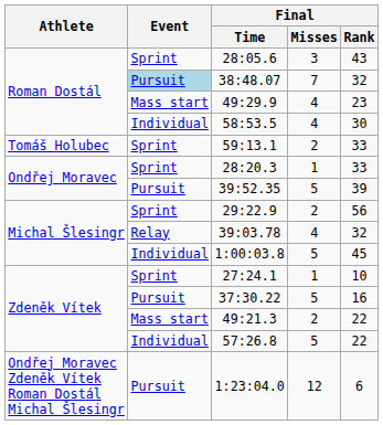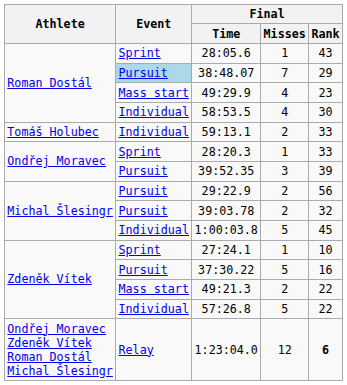28:05.6 | Final / Misses: 3 -> 1
38:48.07 | Final / Rank: 32 -> 29
59:13.1 | Event: Sprint -> Individual
39:52.35 | Final / Misses: 5 -> 3
29:22.9 | Event: Sprint -> Pursuit
39:03.78 | Event: Relay -> Pursuit
39:03.78 | Final / Misses: 4 -> 2
1:23:04.0 | Event: Pursuit -> Relay
1:23:04.0 | Final / Rank: normal -> bold
